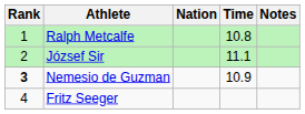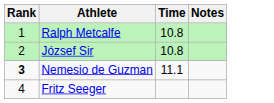- column: Nation
József Sir | Time: 11.1 -> 10.8
Nemesio de Guzman | Time: 10.9 -> 11.1
